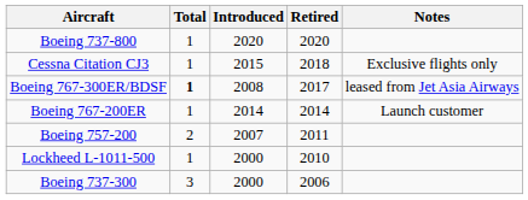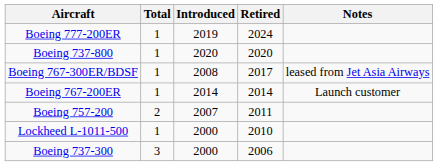+ row: Boeing 777-200ER | 1 | 2019 | 2024
- row: Cessna Citation CJ3 | 1 | 2015 | 2018 | Exclusive flights only
Boeing 767-300ER/BDSF | Total: bold -> normal
